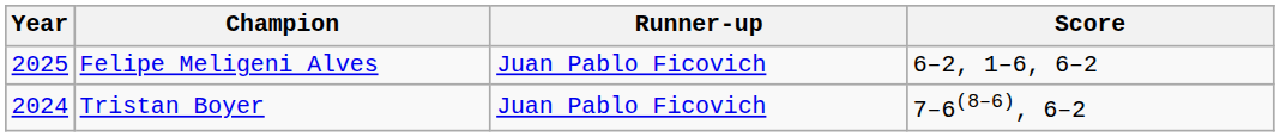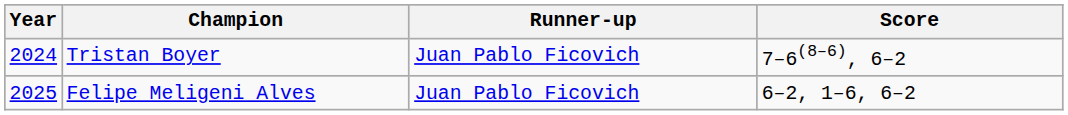rows swapped: Felipe Meligeni Alves <-> Tristan Boyer
